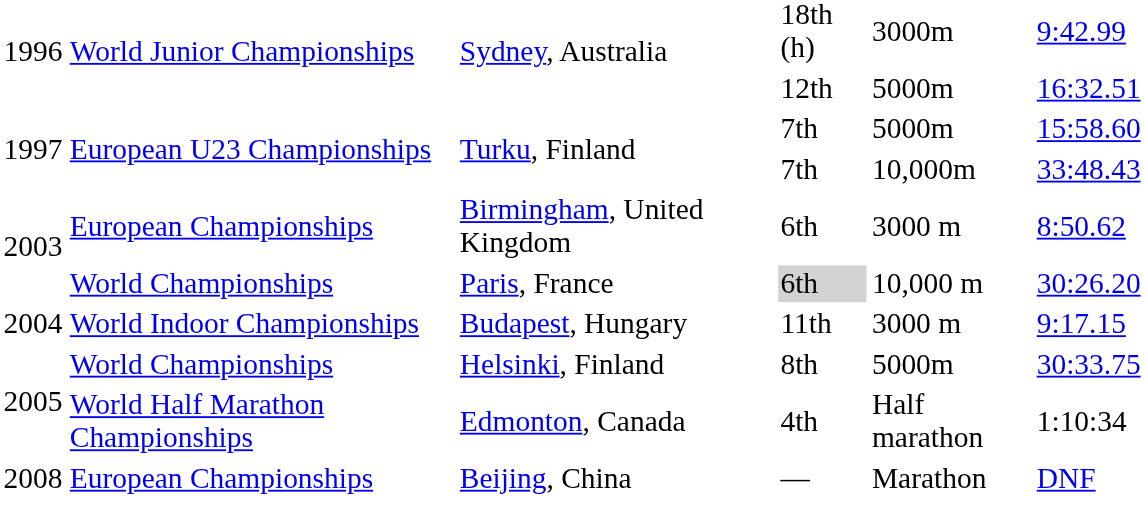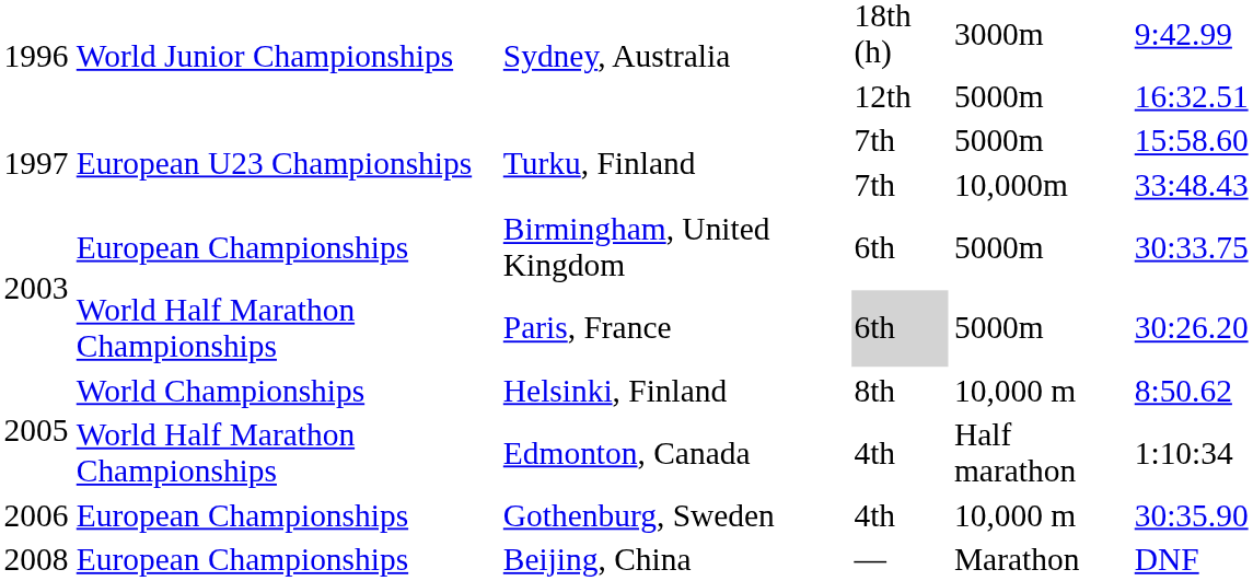Birmingham, United Kingdom | column 5: 3000 m -> 5000m
Birmingham, United Kingdom | column 6: 8:50.62 -> 30:33.75
Paris, France | column 2: World Championships -> World Half Marathon Championships
Paris, France | column 5: 10,000 m -> 5000m
- row: 2004 | World Indoor Championships | Budapest, Hungary | 11th | 3000 m | 9:17.15
Helsinki, Finland | column 5: 5000m -> 10,000 m
Helsinki, Finland | column 6: 30:33.75 -> 8:50.62
+ row: 2006 | European Championships | Gothenburg, Sweden | 4th | 10,000 m | 30:35.90
